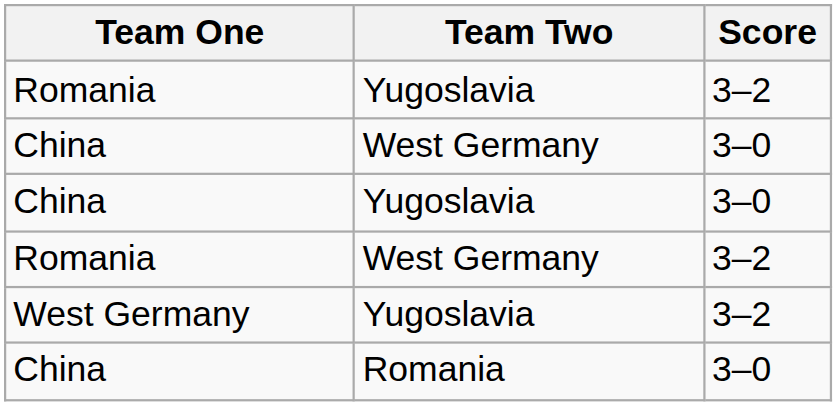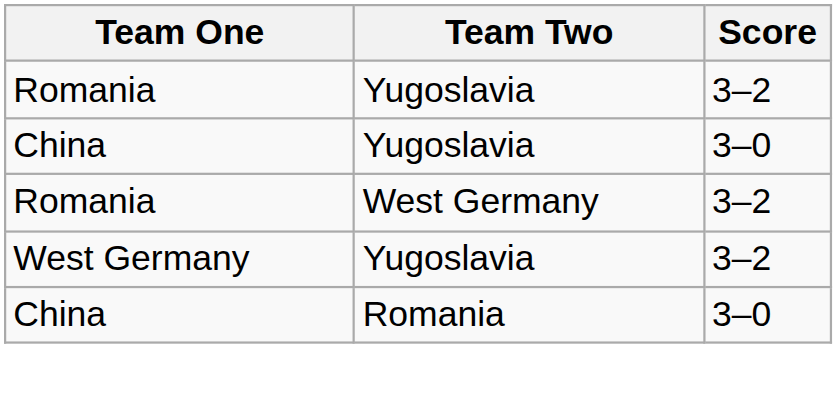- row: China | West Germany | 3–0
